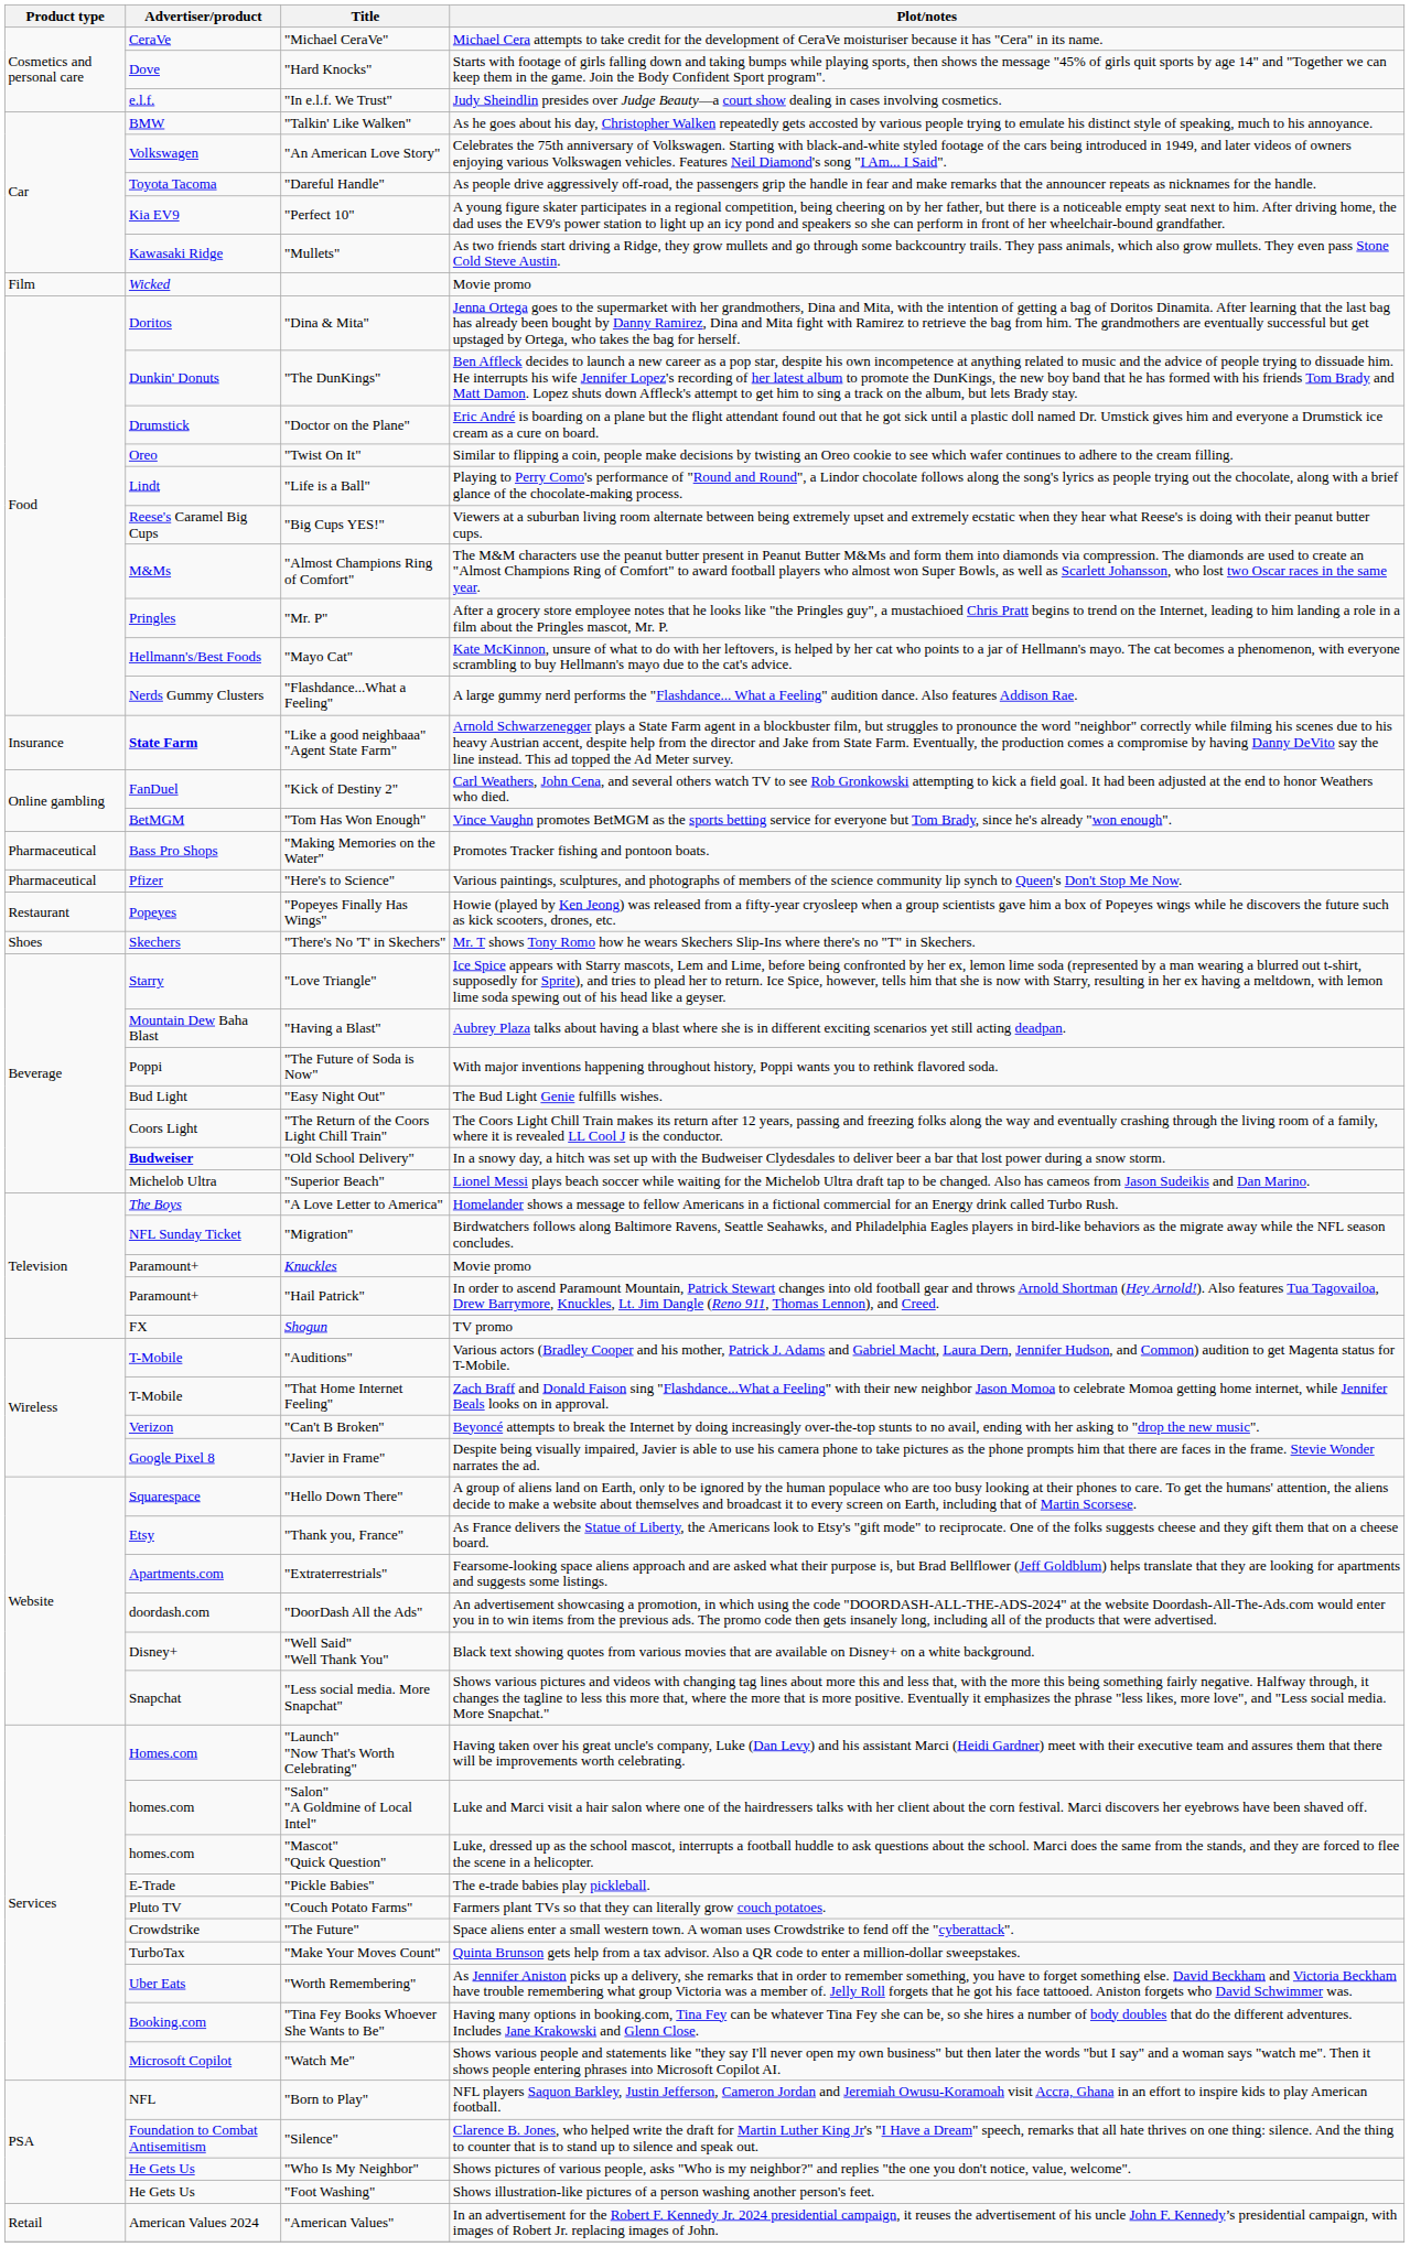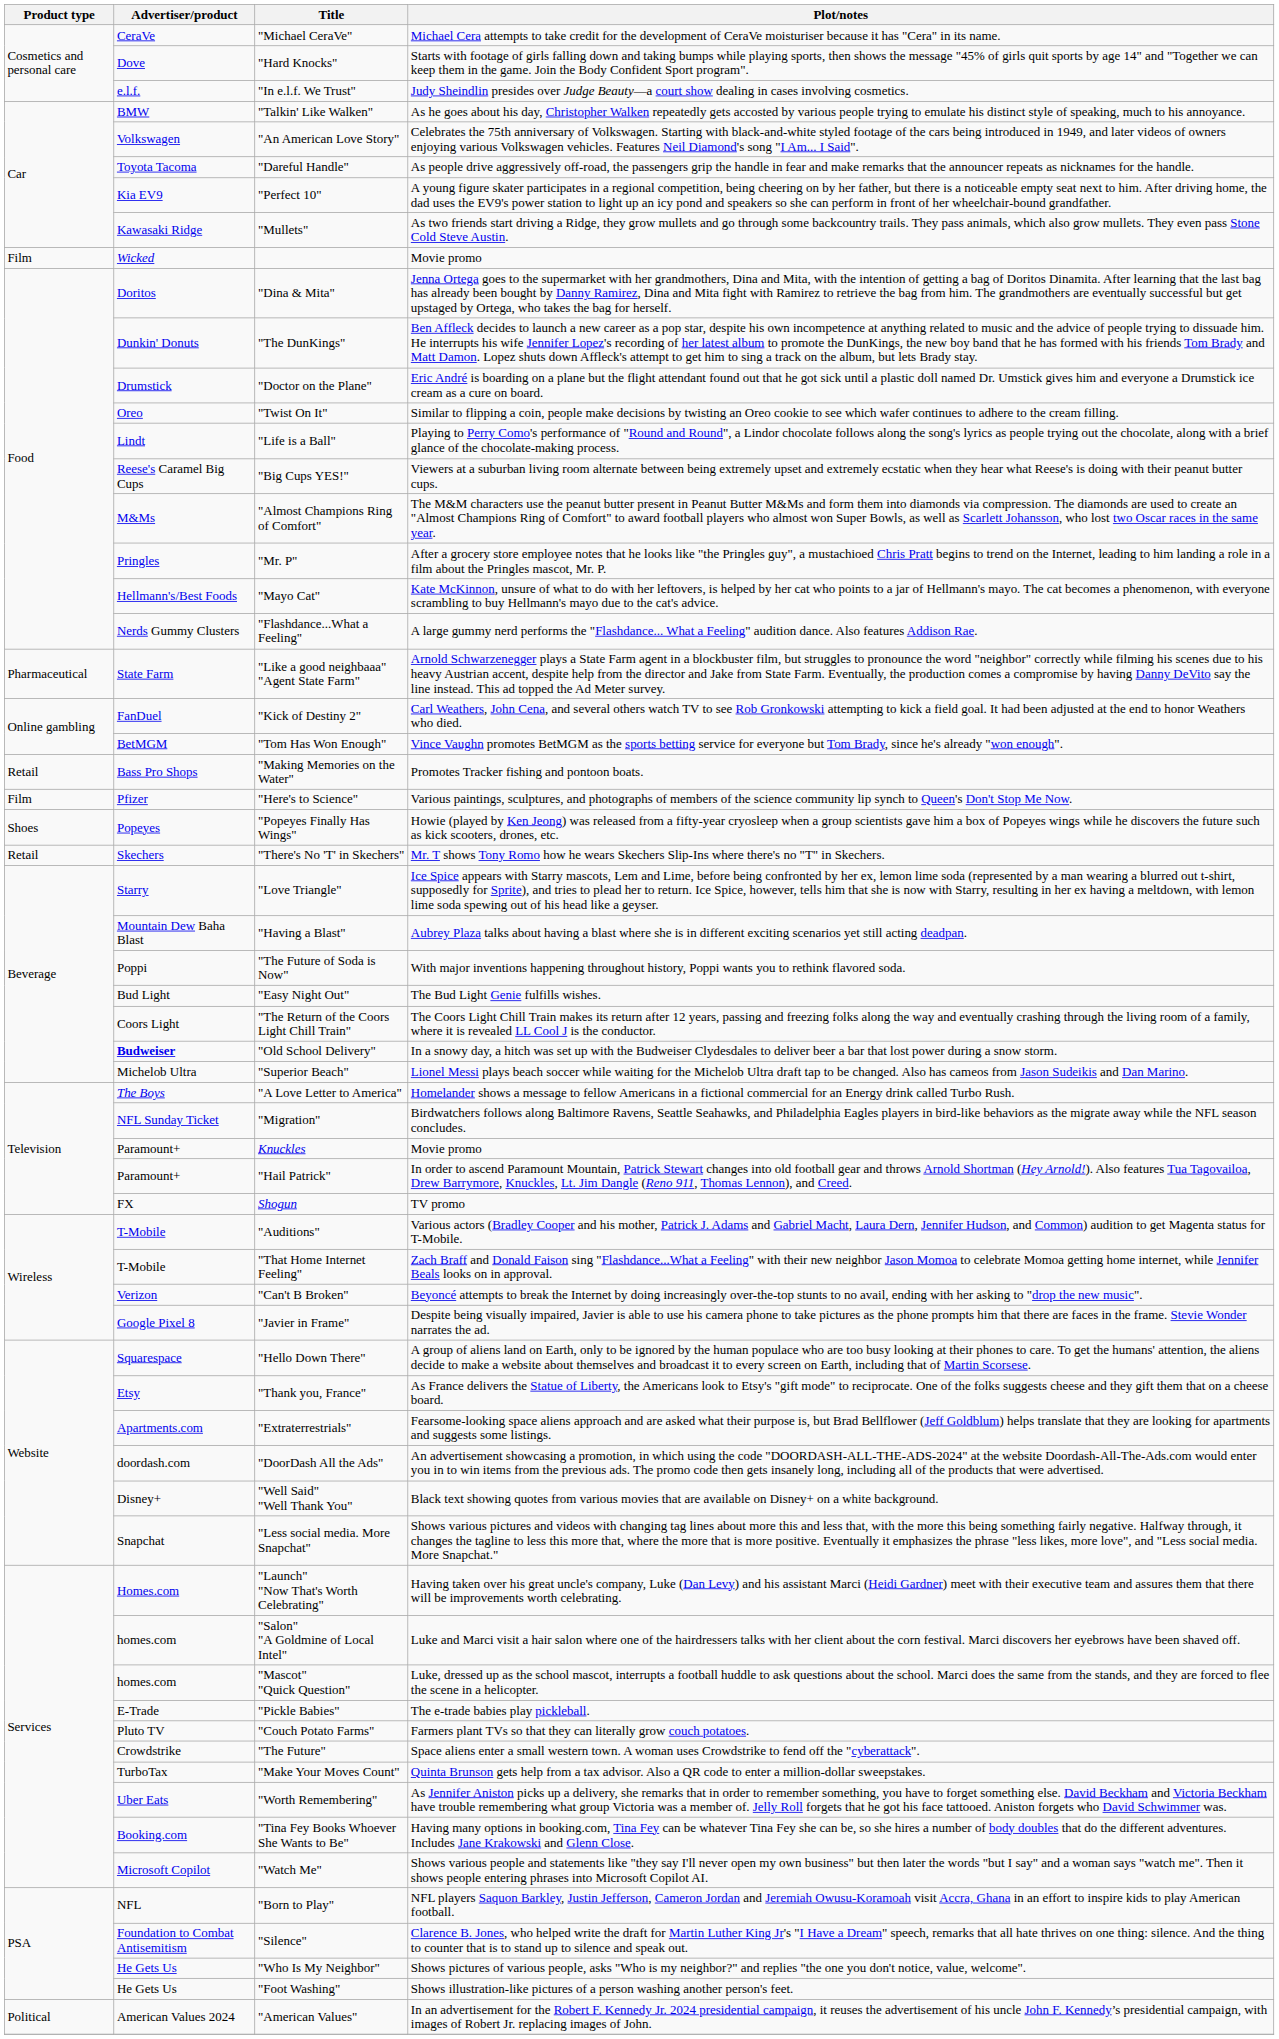"Like a good neighbaaa" "Agent State Farm" | Product type: Insurance -> Pharmaceutical
"Like a good neighbaaa" "Agent State Farm" | Advertiser/product: bold -> normal
"Making Memories on the Water" | Product type: Pharmaceutical -> Retail
"Here's to Science" | Product type: Pharmaceutical -> Film
"Popeyes Finally Has Wings" | Product type: Restaurant -> Shoes
"There's No 'T' in Skechers" | Product type: Shoes -> Retail
"American Values" | Product type: Retail -> Political
